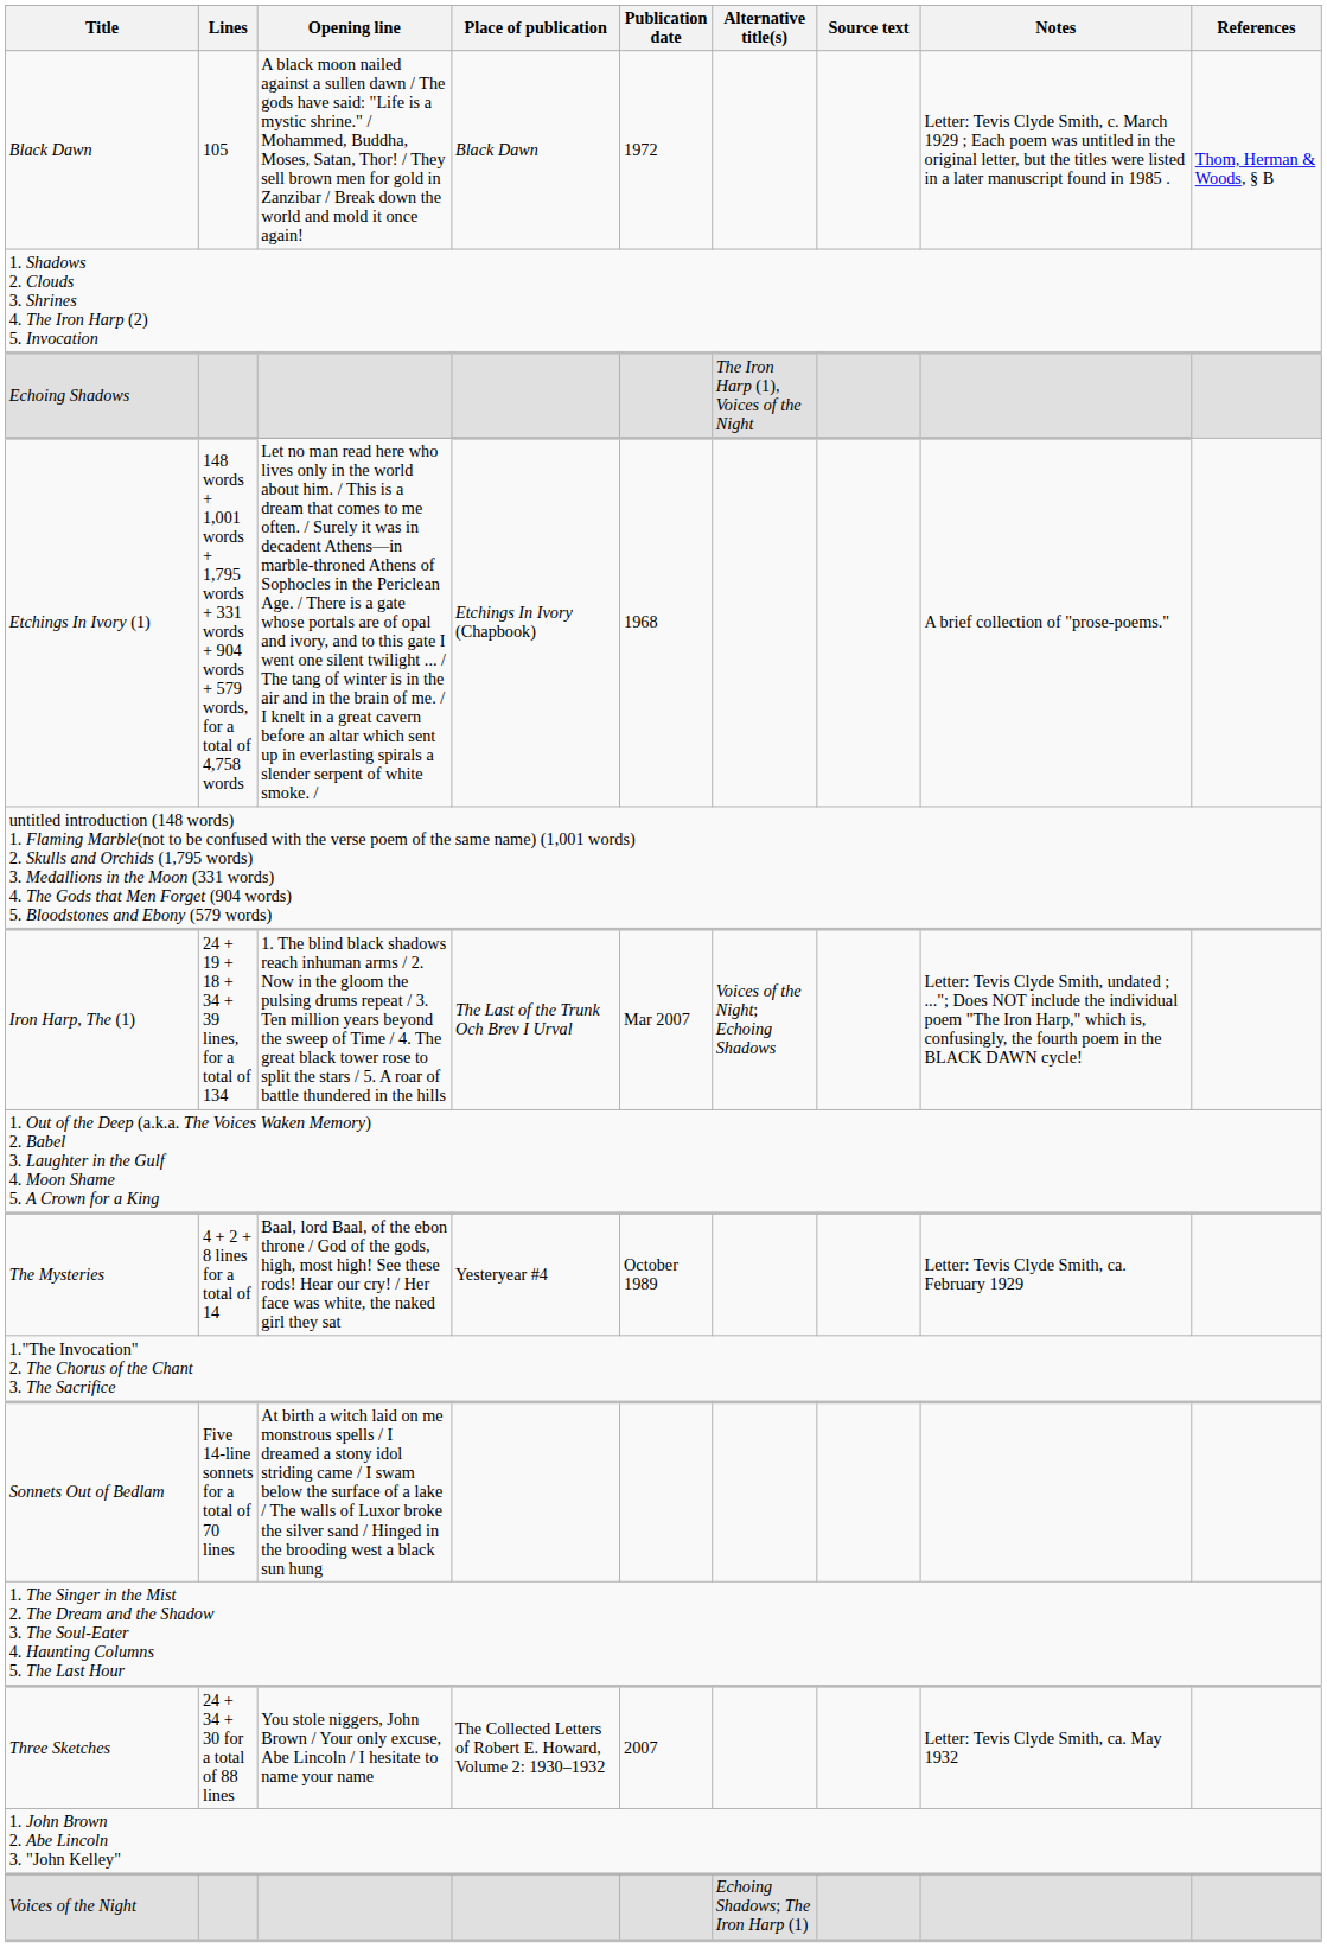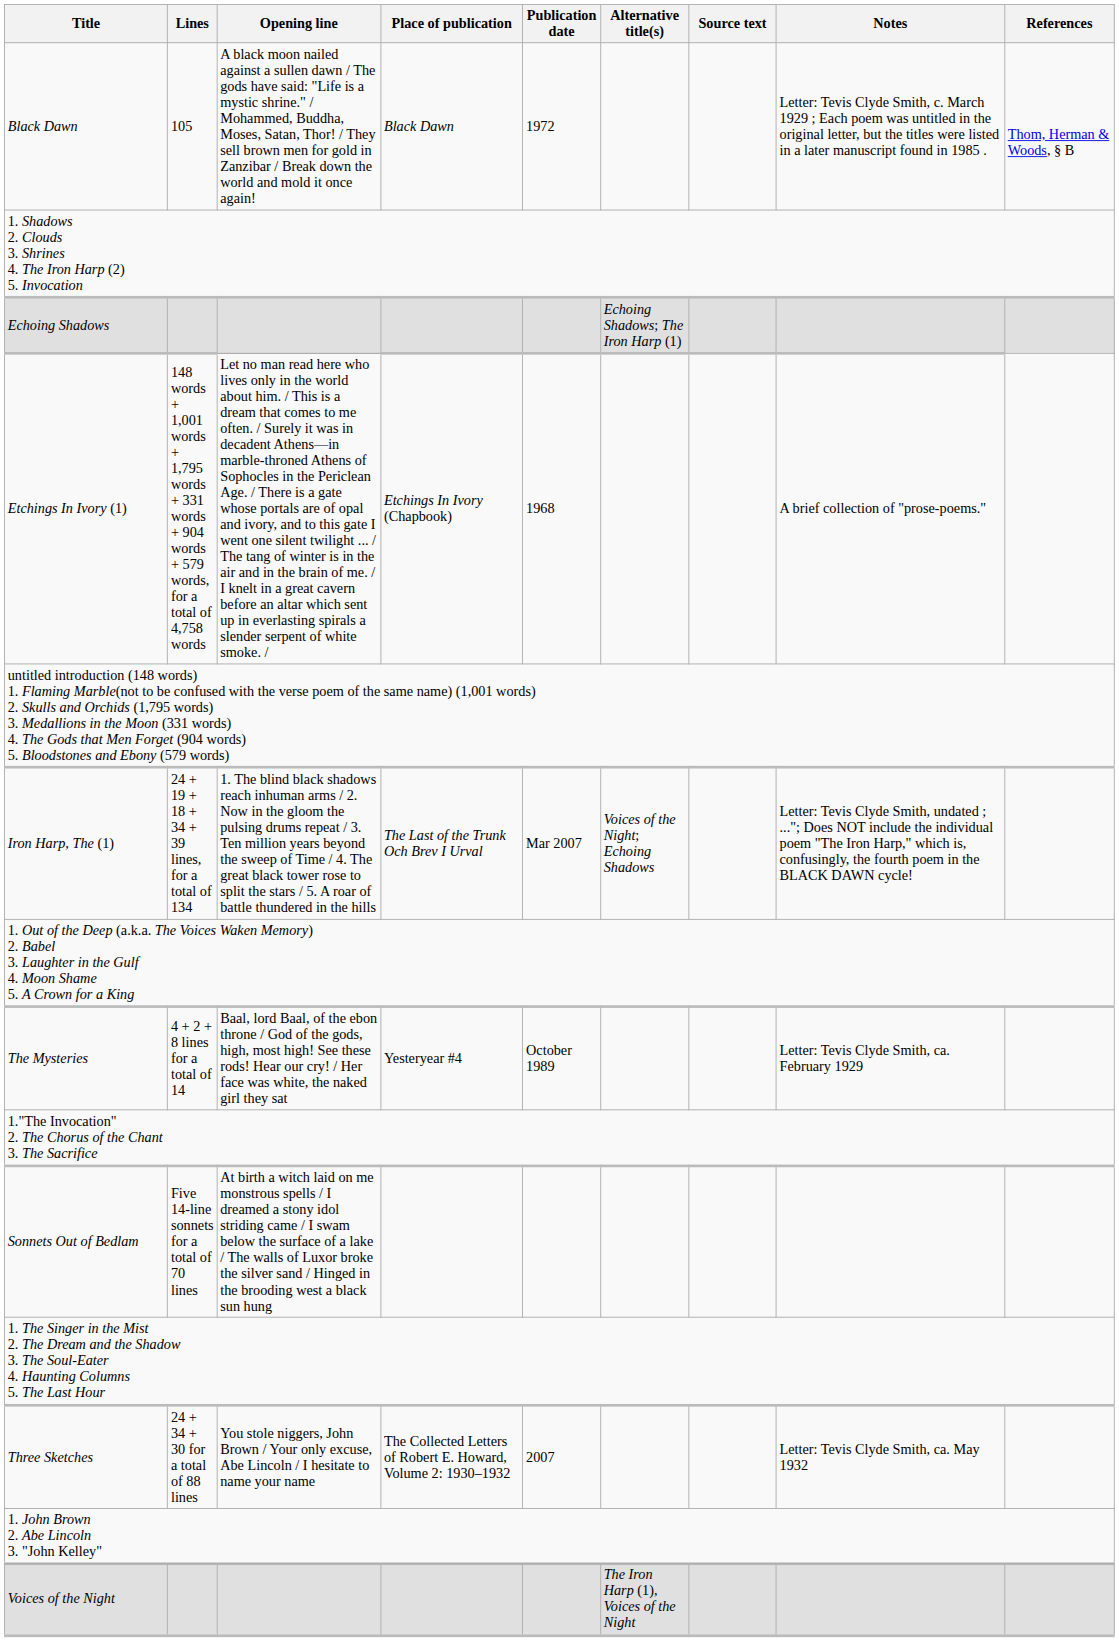Echoing Shadows | Alternative title(s): The Iron Harp (1), Voices of the Night -> Echoing Shadows; The Iron Harp (1)
Voices of the Night | Alternative title(s): Echoing Shadows; The Iron Harp (1) -> The Iron Harp (1), Voices of the Night
